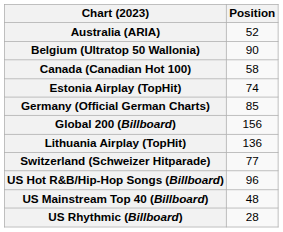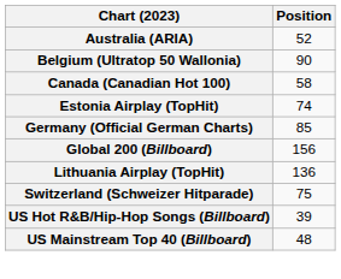Switzerland (Schweizer Hitparade) | Position: 77 -> 75
US Hot R&B/Hip-Hop Songs (Billboard) | Position: 96 -> 39
- row: US Rhythmic (Billboard) | 28
